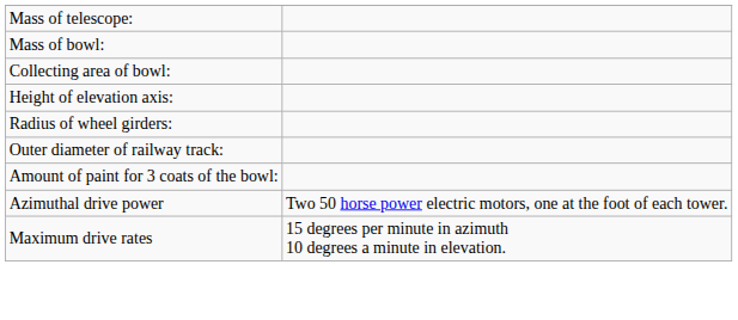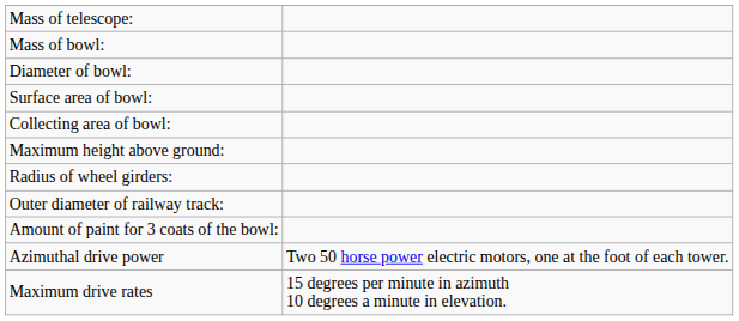+ row: Diameter of bowl:
+ row: Surface area of bowl:
- row: Height of elevation axis:
+ row: Maximum height above ground:
